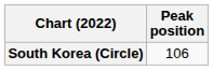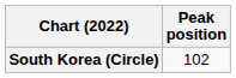South Korea (Circle) | Peak position: 106 -> 102
